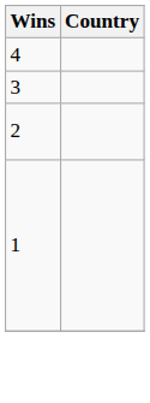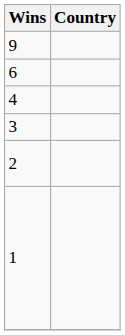+ row: 9
+ row: 6
